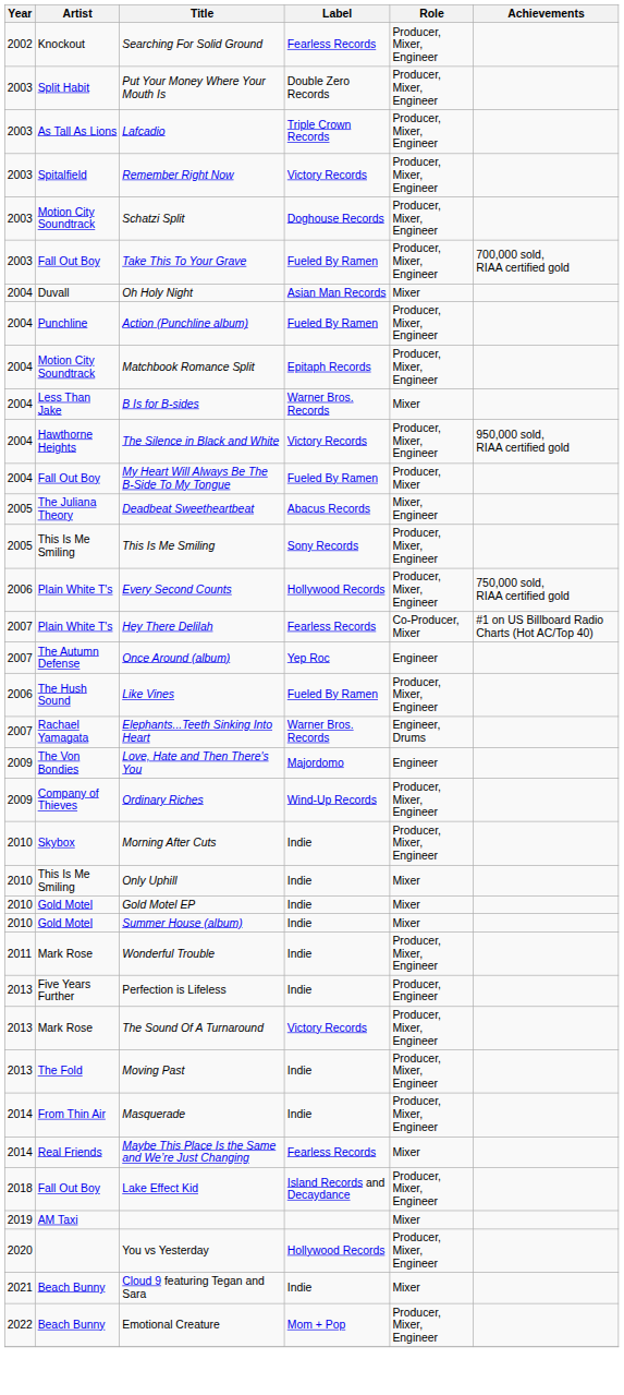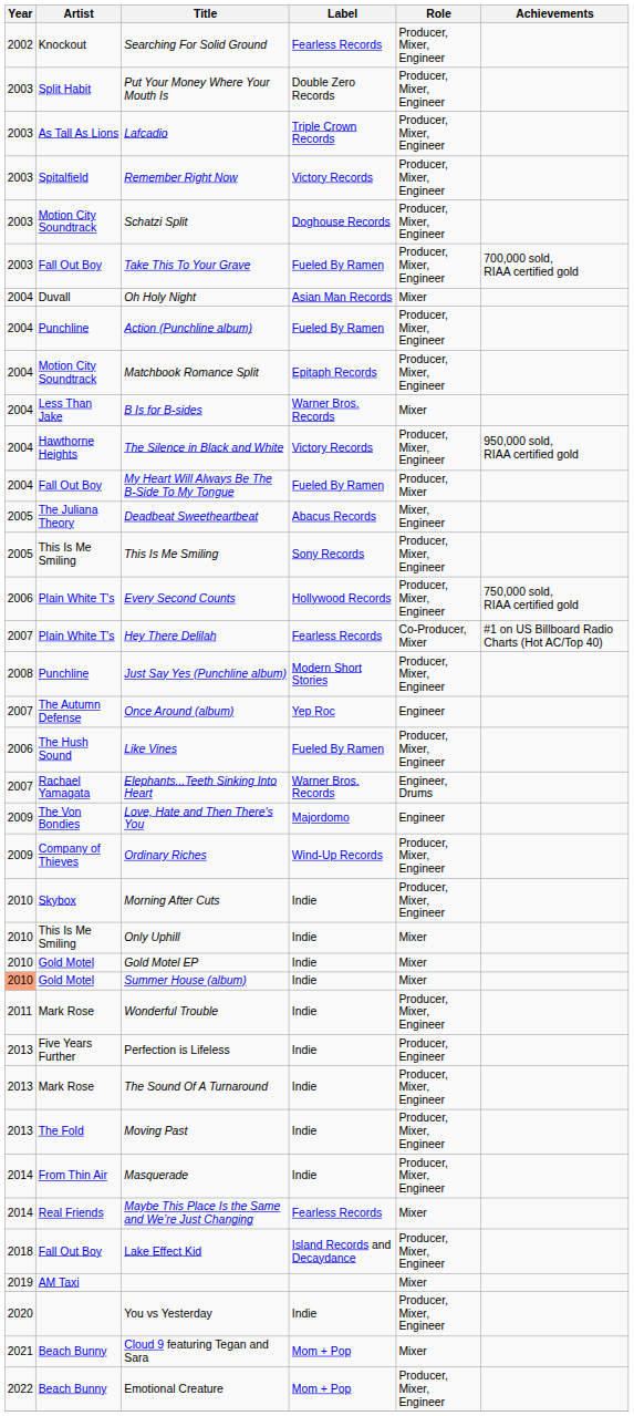+ row: 2008 | Punchline | Just Say Yes (Punchline album) | Modern Short Stories | Producer, Mixer, Engineer
Summer House (album) | Year: no background -> lightsalmon background
The Sound Of A Turnaround | Label: Victory Records -> Indie
You vs Yesterday | Label: Hollywood Records -> Indie
Cloud 9 featuring Tegan and Sara | Label: Indie -> Mom + Pop
